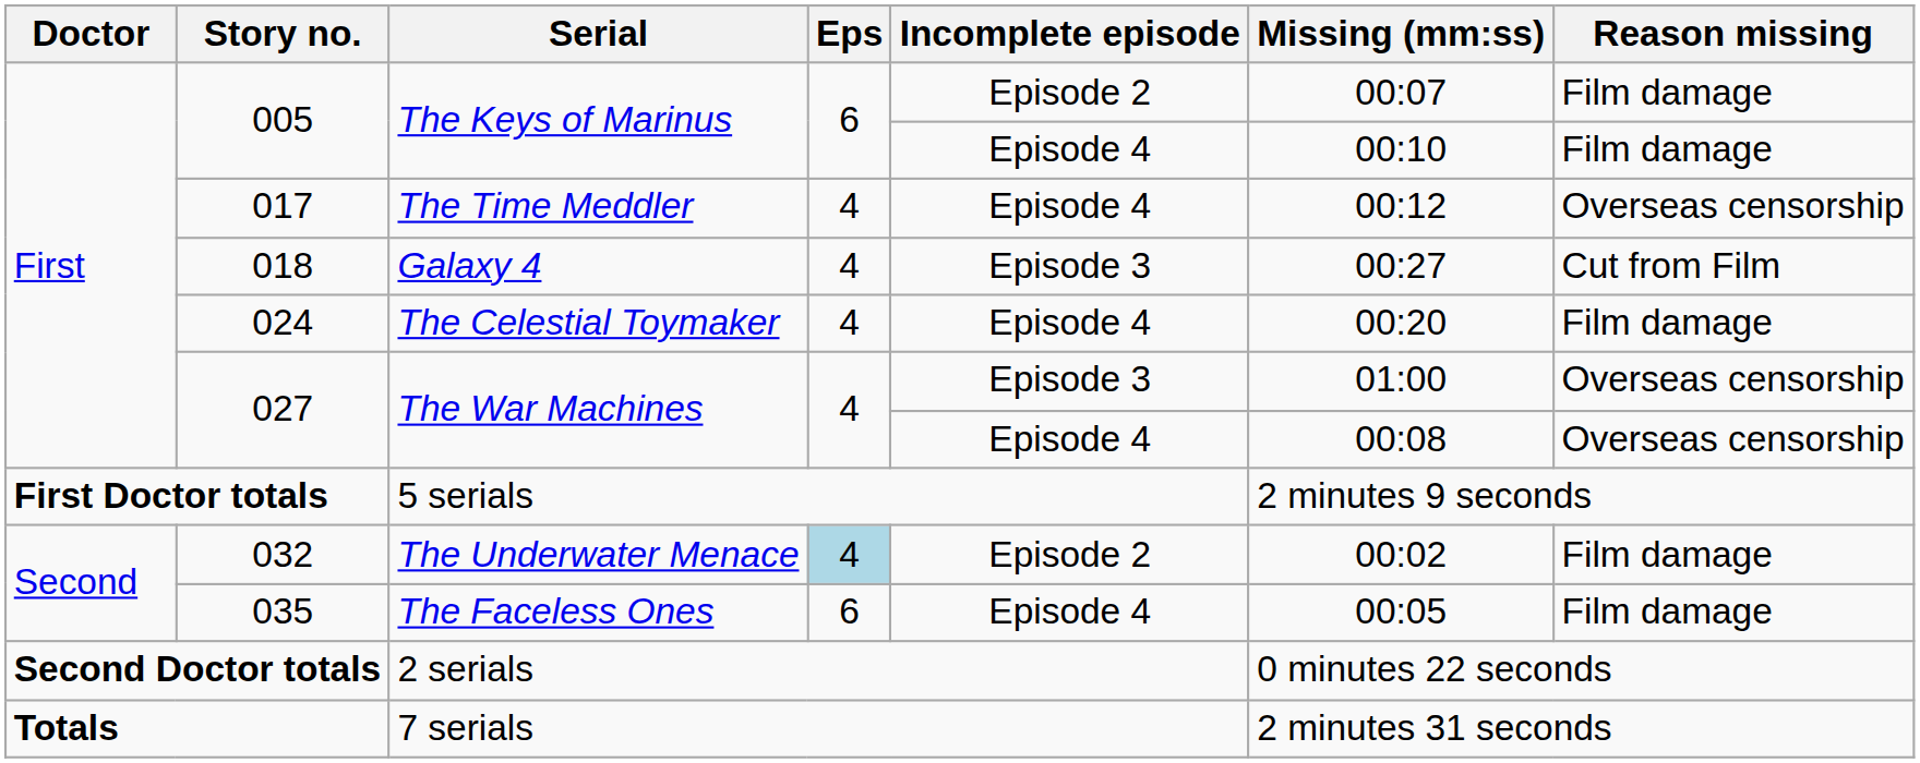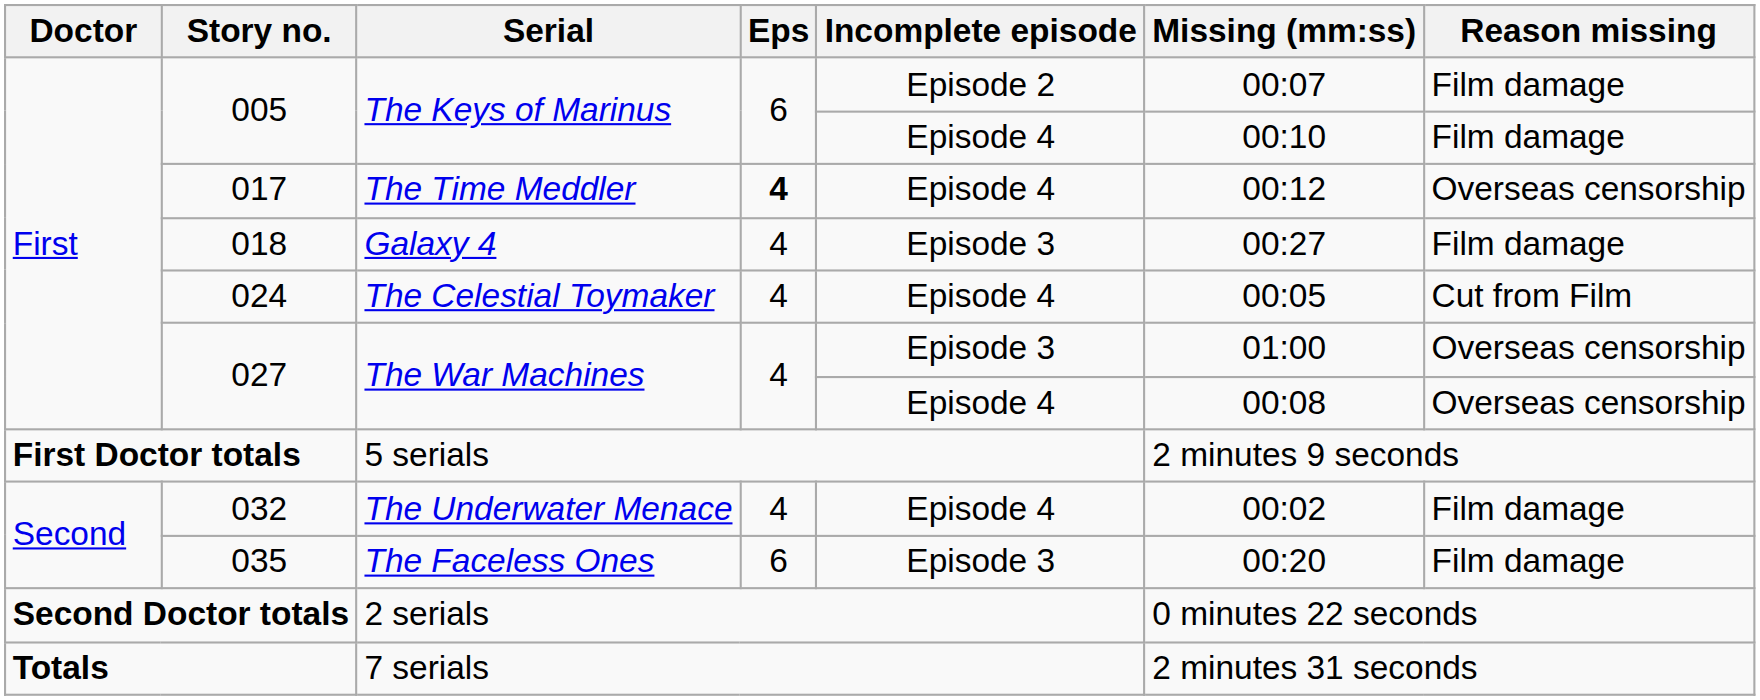017 | Eps: normal -> bold
018 | Reason missing: Cut from Film -> Film damage
024 | Missing (mm:ss): 00:20 -> 00:05
024 | Reason missing: Film damage -> Cut from Film
032 | Eps: lightblue background -> no background
032 | Incomplete episode: Episode 2 -> Episode 4
035 | Incomplete episode: Episode 4 -> Episode 3
035 | Missing (mm:ss): 00:05 -> 00:20
